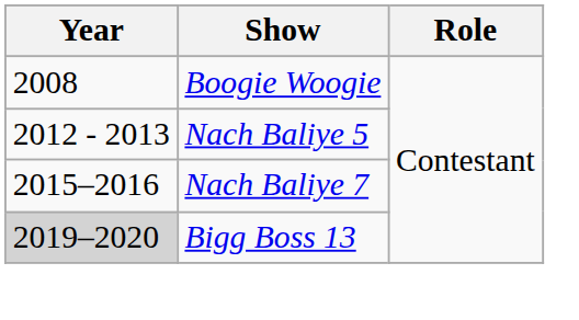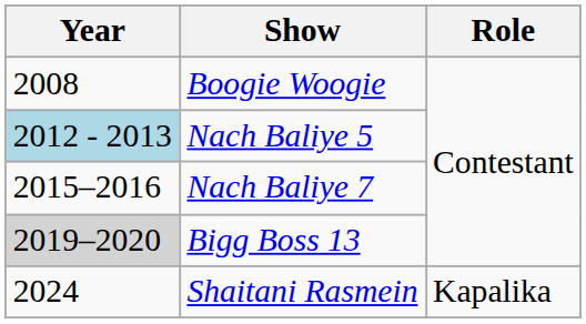Nach Baliye 5 | Year: no background -> lightblue background
+ row: 2024 | Shaitani Rasmein | Kapalika
